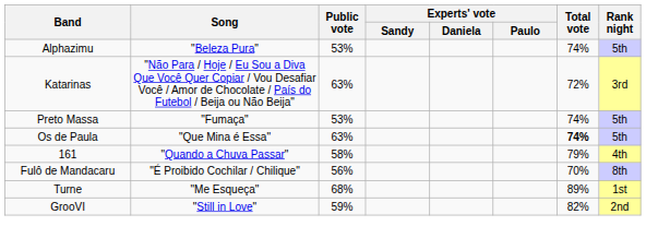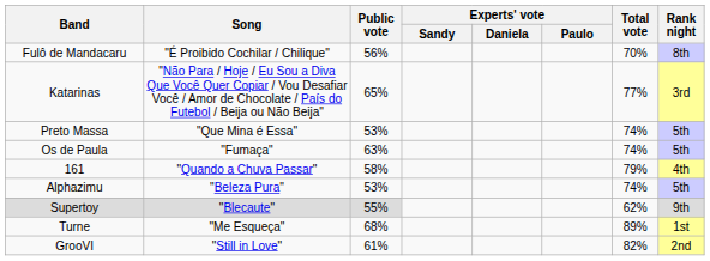rows swapped: Fulô de Mandacaru <-> Alphazimu
Katarinas | Public vote: 63% -> 65%
Katarinas | Total vote: 72% -> 77%
Preto Massa | Song: "Fumaça" -> "Que Mina é Essa"
Os de Paula | Song: "Que Mina é Essa" -> "Fumaça"
Os de Paula | Total vote: bold -> normal
+ row: Supertoy | "Blecaute" | 55% | 62% | 9th
GrooVI | Public vote: 59% -> 61%
